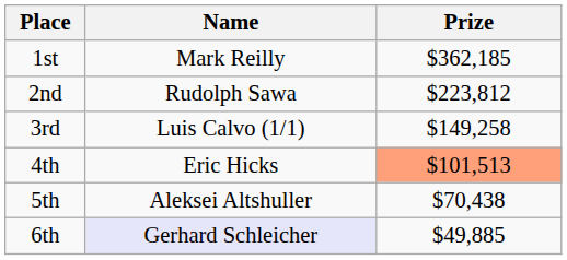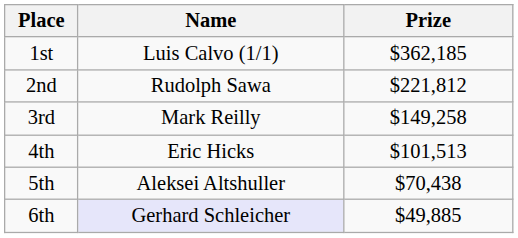1st | Name: Mark Reilly -> Luis Calvo (1/1)
2nd | Prize: $223,812 -> $221,812
3rd | Name: Luis Calvo (1/1) -> Mark Reilly
4th | Prize: lightsalmon background -> no background
